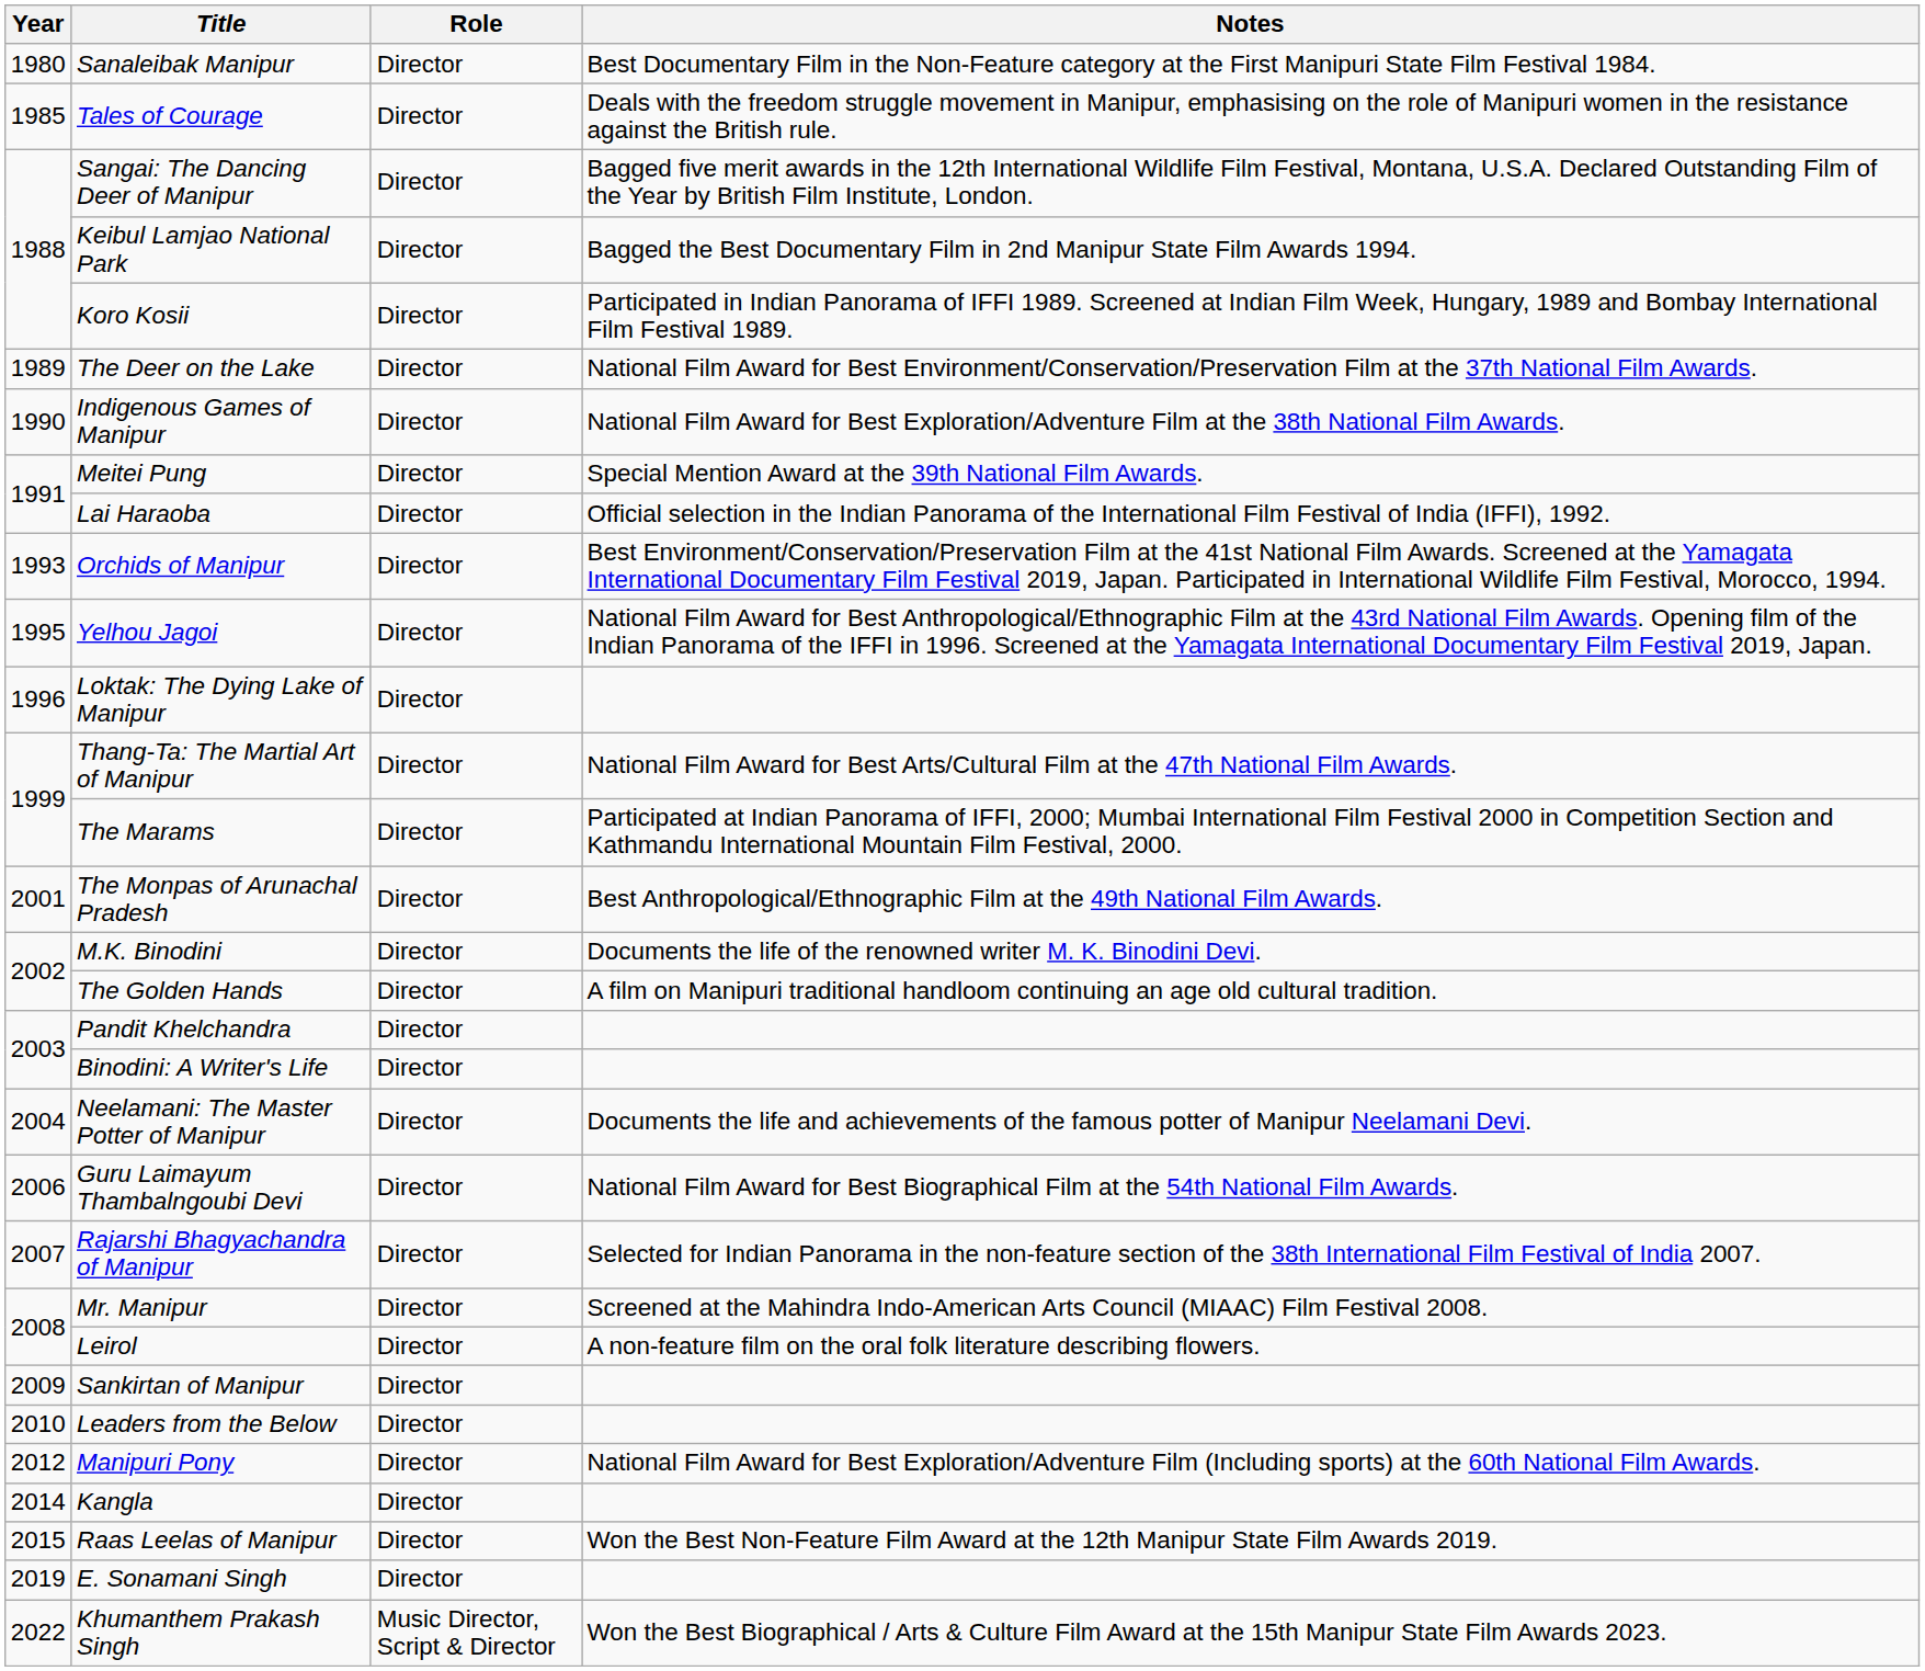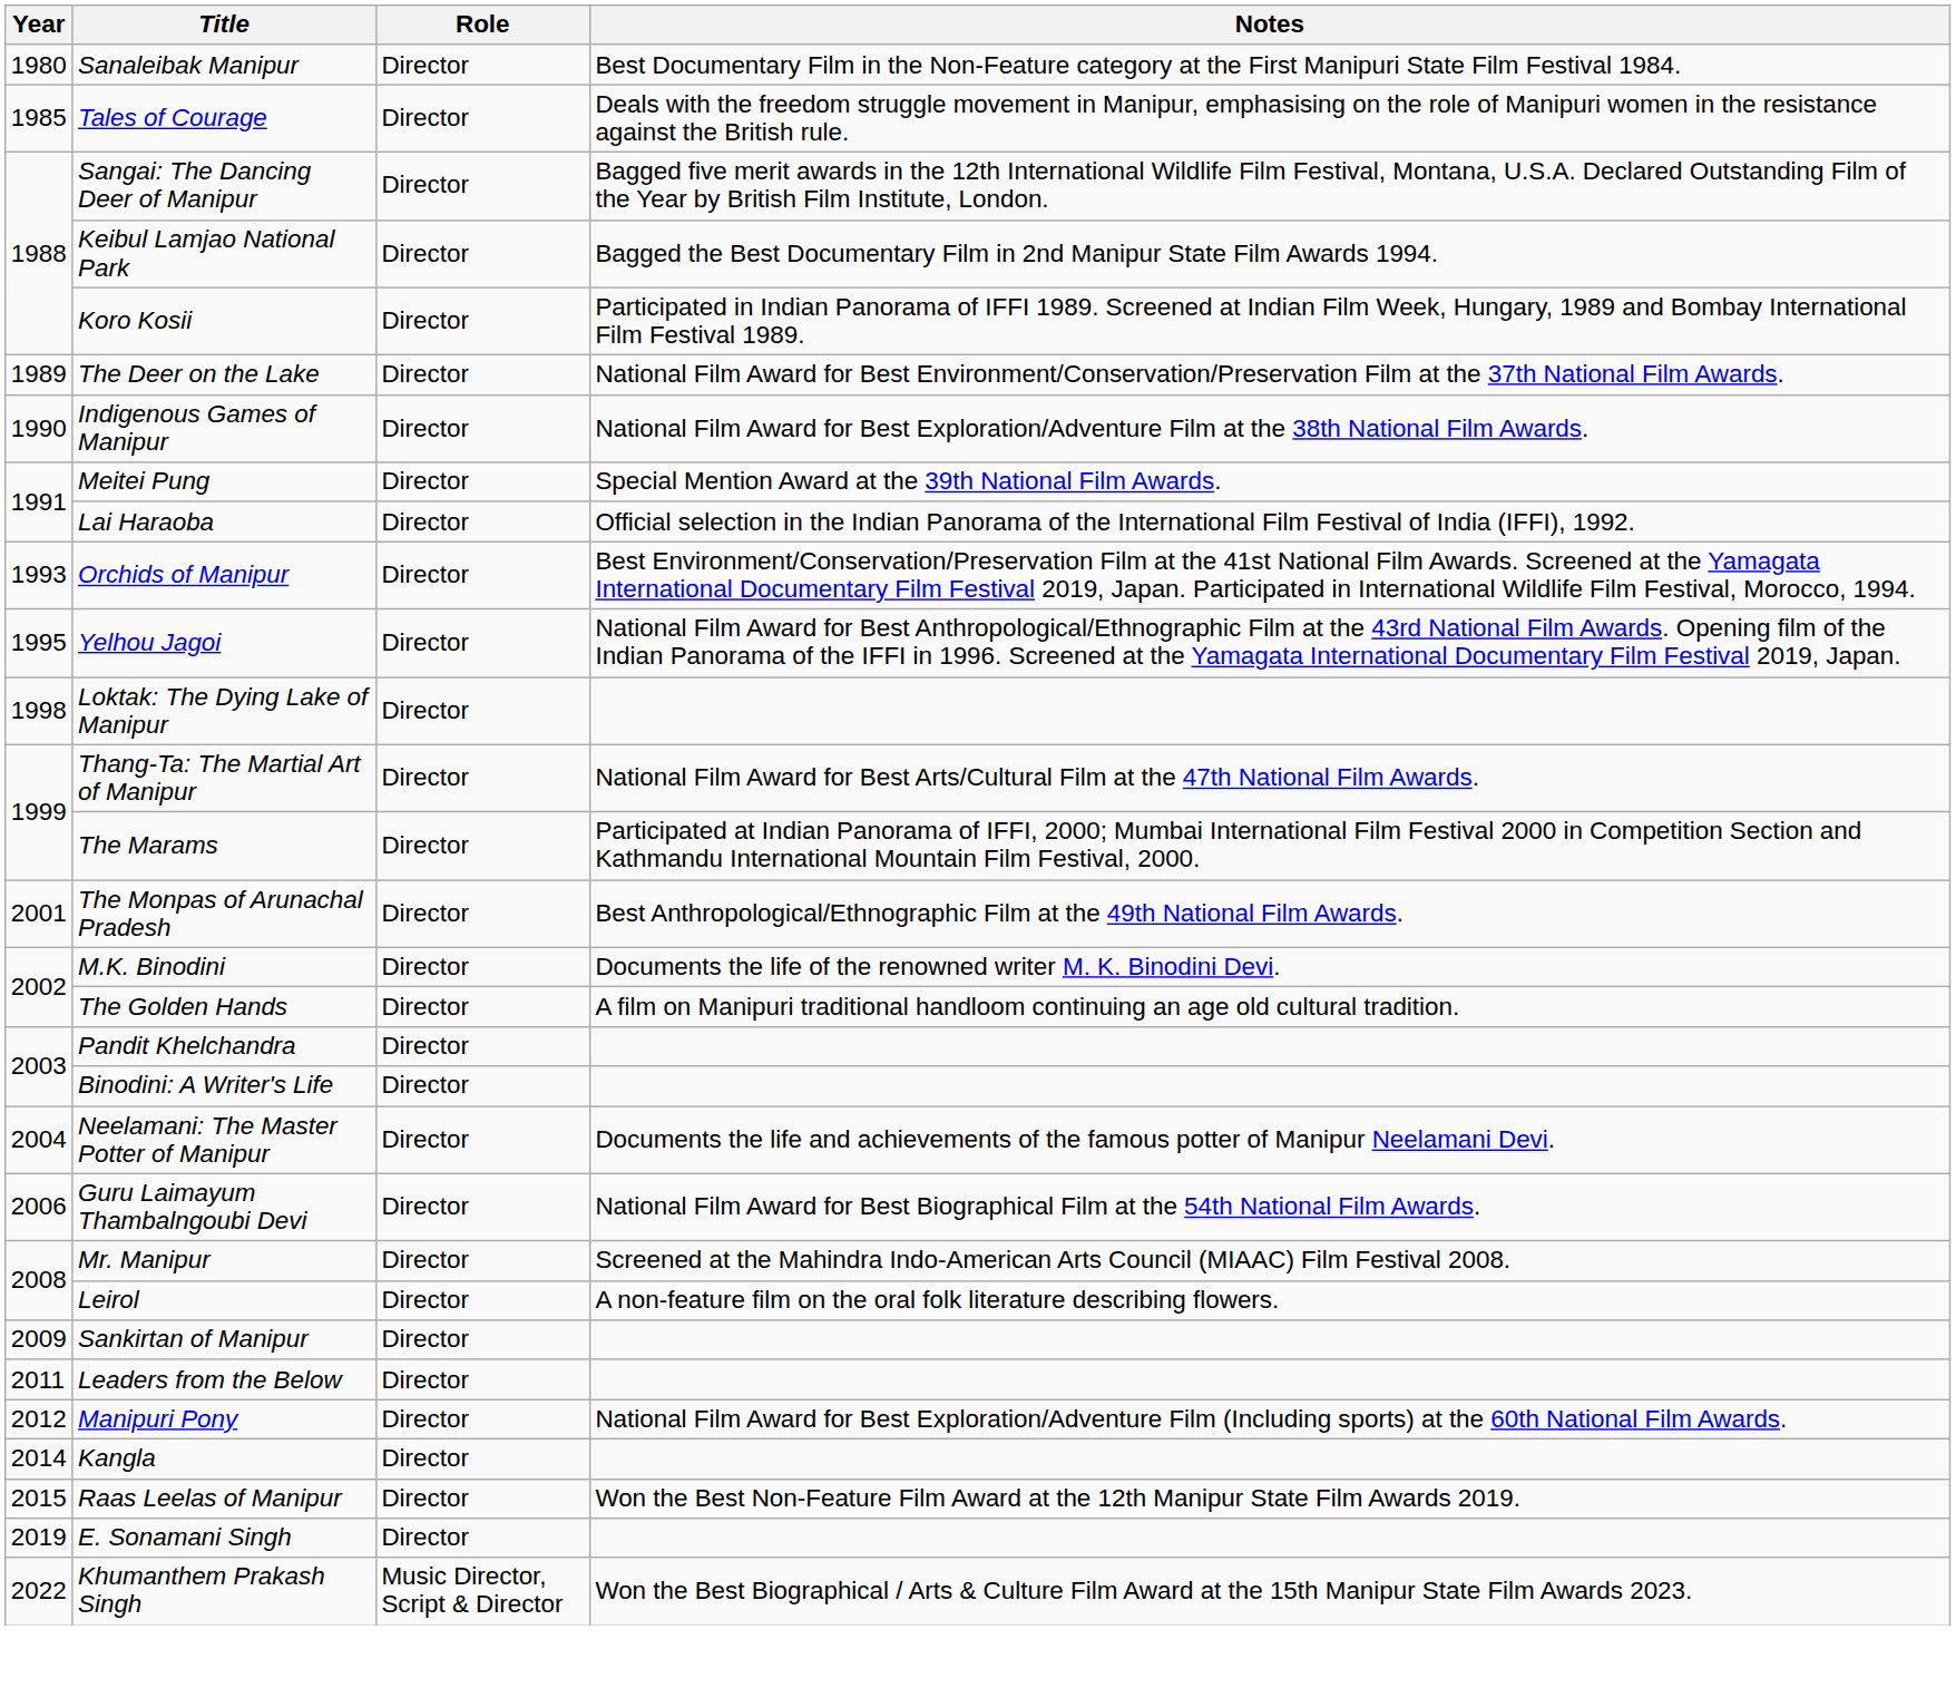Loktak: The Dying Lake of Manipur | Year: 1996 -> 1998
- row: 2007 | Rajarshi Bhagyachandra of Manipur | Director | Selected for Indian Panorama in the non-feature section of the 38th International Film Festival of India 2007.
Leaders from the Below | Year: 2010 -> 2011
